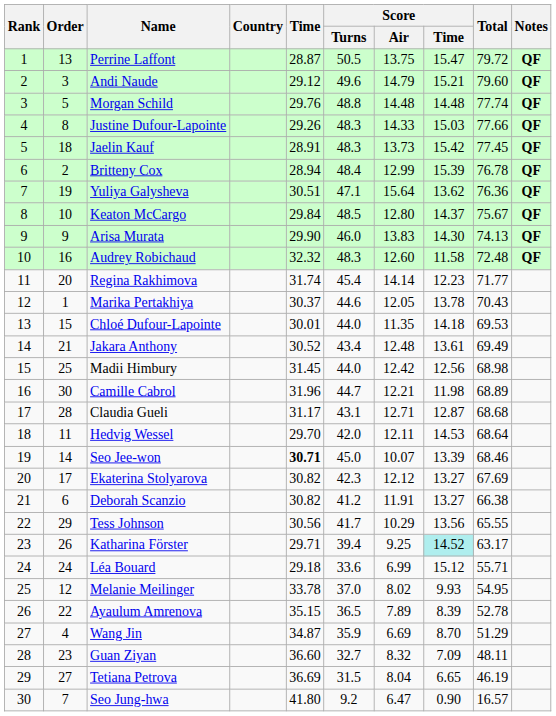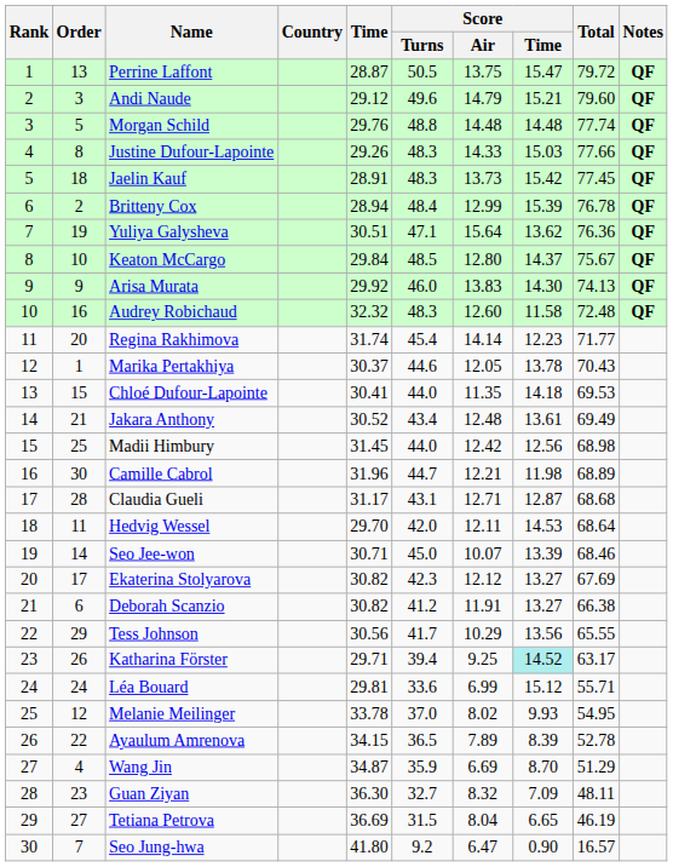Arisa Murata | Time: 29.90 -> 29.92
Chloé Dufour-Lapointe | Time: 30.01 -> 30.41
Seo Jee-won | Time: bold -> normal
Léa Bouard | Time: 29.18 -> 29.81
Ayaulum Amrenova | Time: 35.15 -> 34.15
Guan Ziyan | Time: 36.60 -> 36.30
